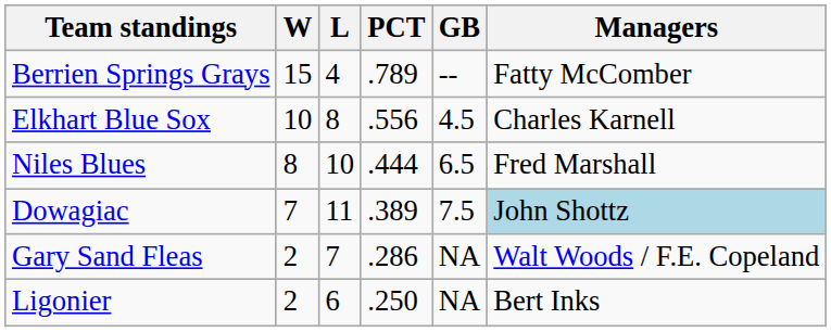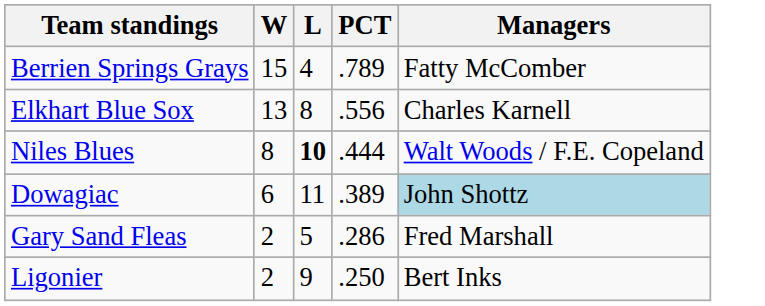- column: GB | -- | 4.5 | 6.5 | 7.5 | NA | NA
Elkhart Blue Sox | W: 10 -> 13
Niles Blues | L: normal -> bold
Niles Blues | Managers: Fred Marshall -> Walt Woods / F.E. Copeland
Dowagiac | W: 7 -> 6
Gary Sand Fleas | L: 7 -> 5
Gary Sand Fleas | Managers: Walt Woods / F.E. Copeland -> Fred Marshall
Ligonier | L: 6 -> 9
